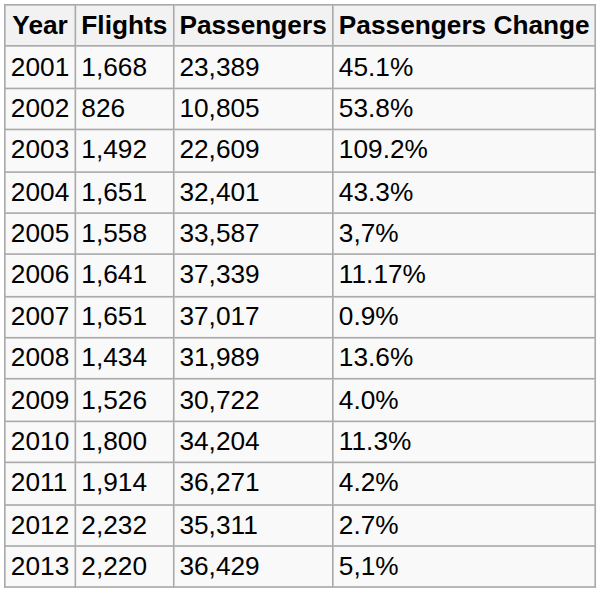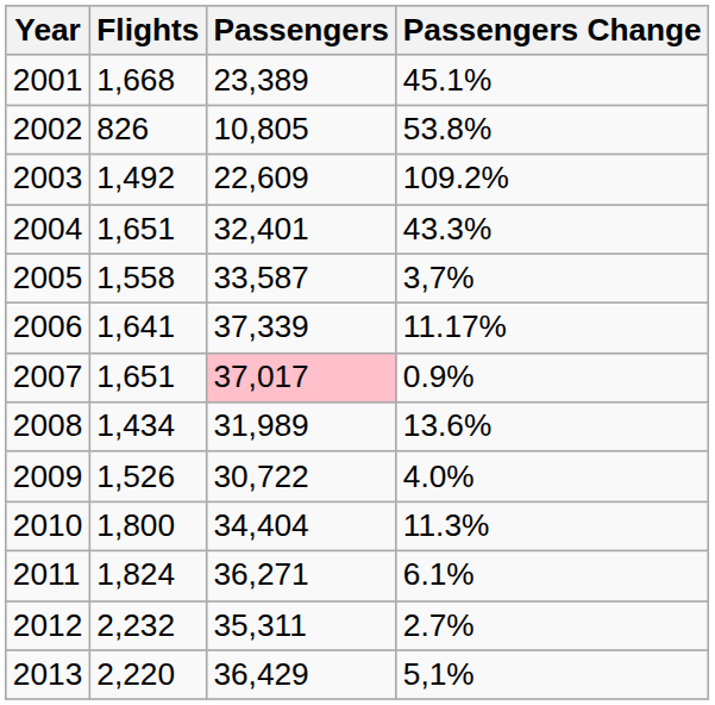2007 | Passengers: no background -> pink background
2010 | Passengers: 34,204 -> 34,404
2011 | Flights: 1,914 -> 1,824
2011 | Passengers Change: 4.2% -> 6.1%
